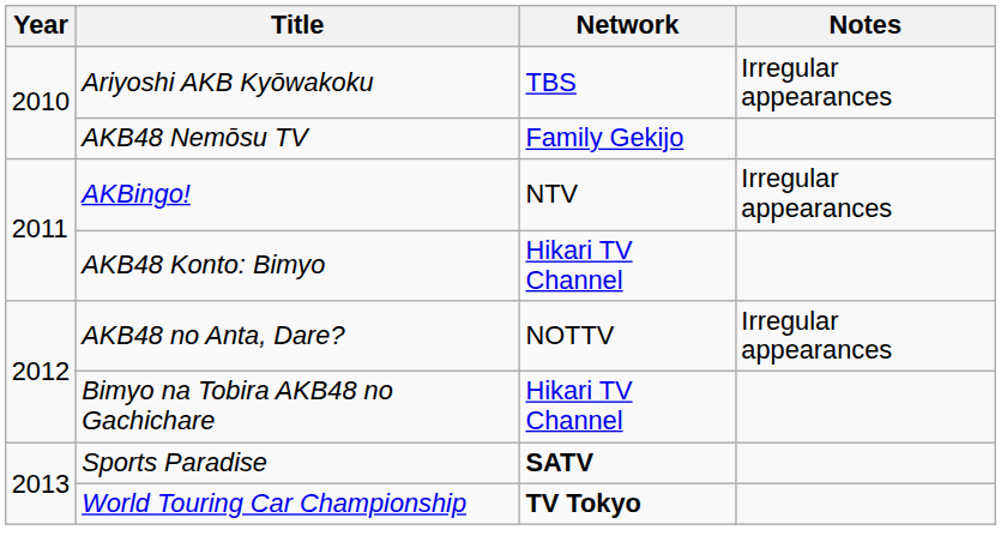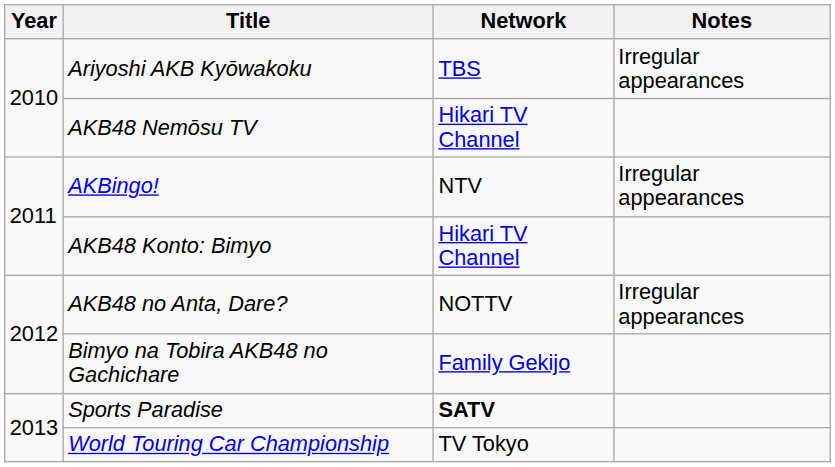AKB48 Nemōsu TV | Network: Family Gekijo -> Hikari TV Channel
Bimyo na Tobira AKB48 no Gachichare | Network: Hikari TV Channel -> Family Gekijo
World Touring Car Championship | Network: bold -> normal
